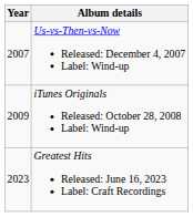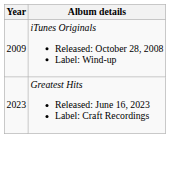- row: 2007 | Us-vs-Then-vs-Now Released: December 4, 2007 Label: Wind-up
